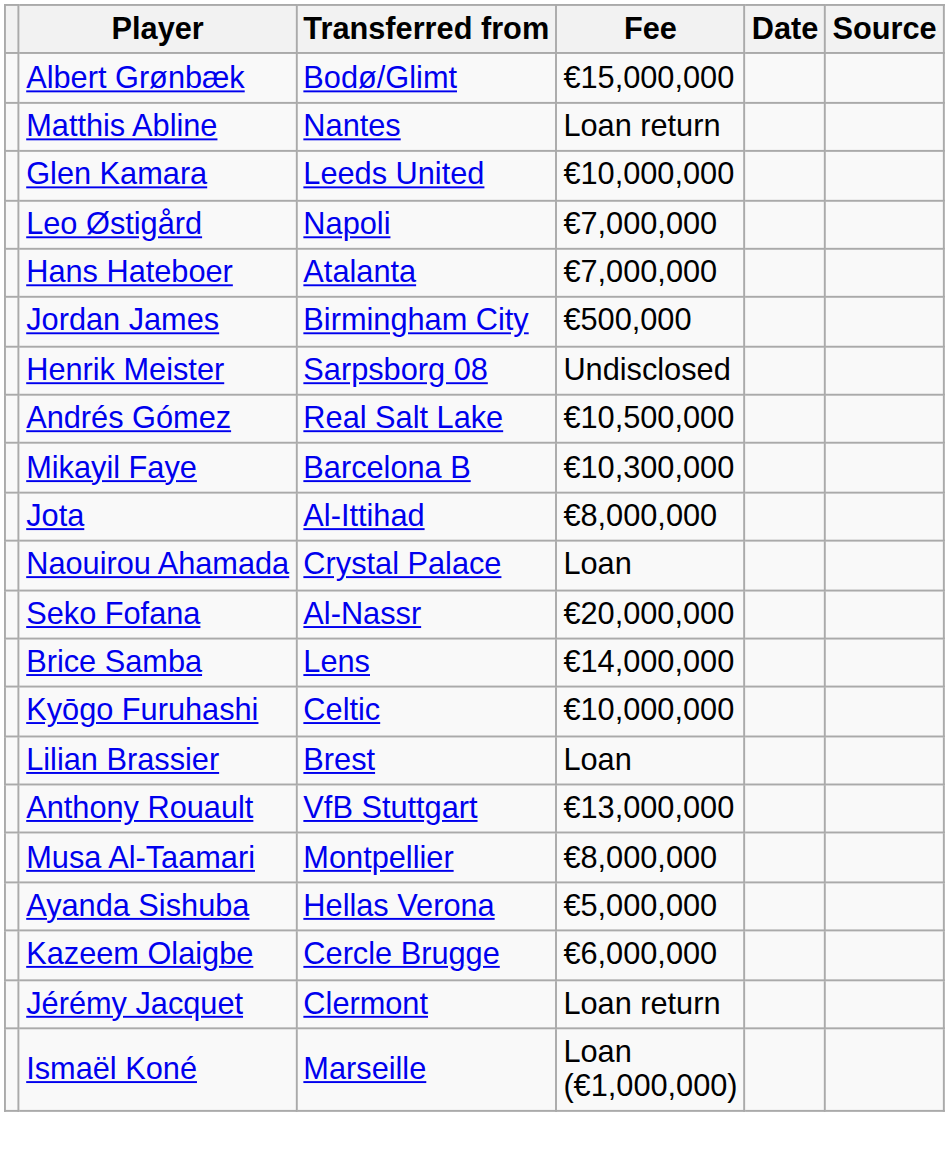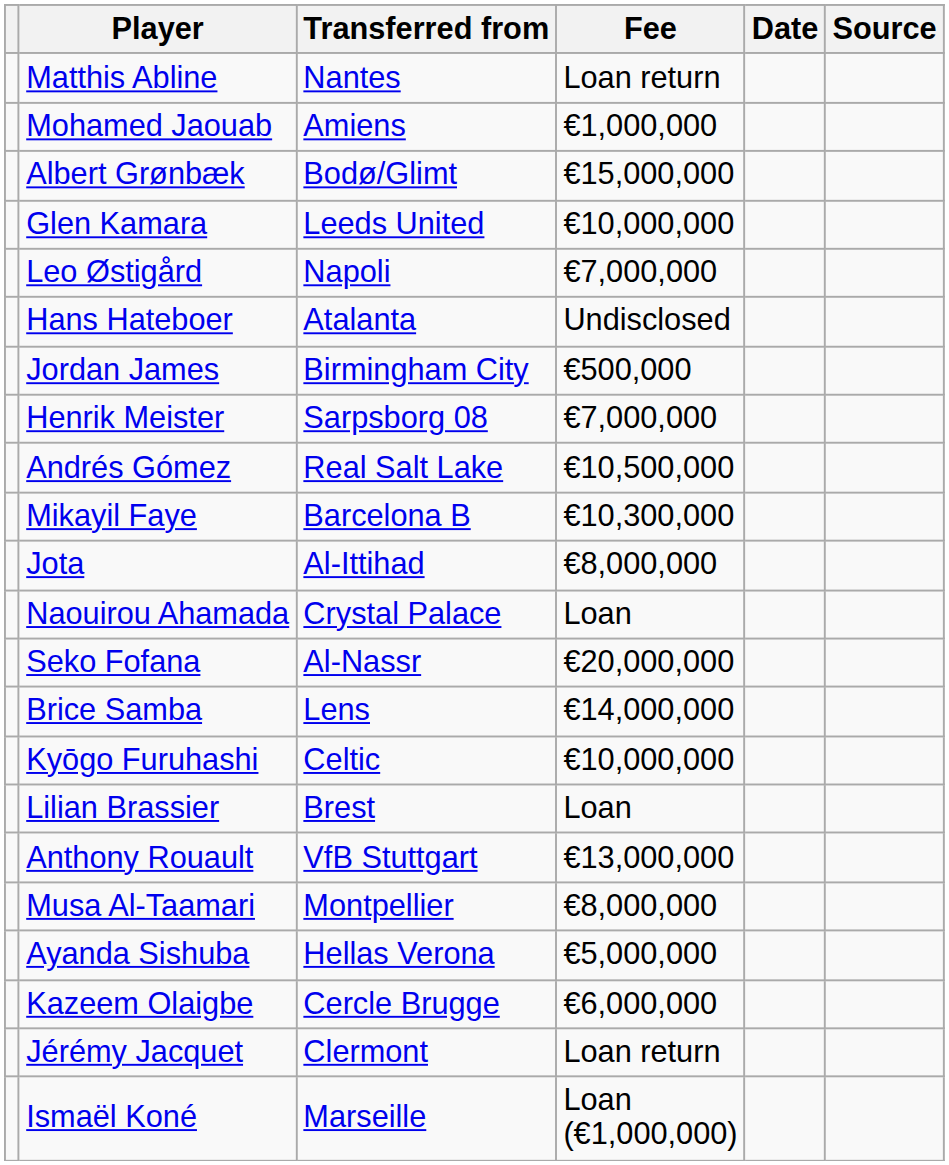rows swapped: Matthis Abline <-> Albert Grønbæk
+ row: Mohamed Jaouab | Amiens | €1,000,000
Hans Hateboer | Fee: €7,000,000 -> Undisclosed
Henrik Meister | Fee: Undisclosed -> €7,000,000
